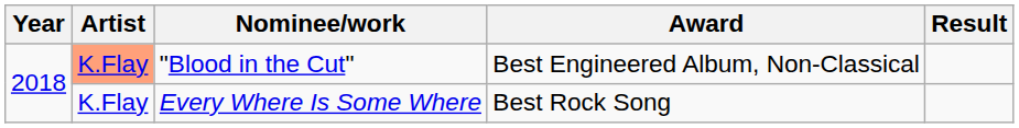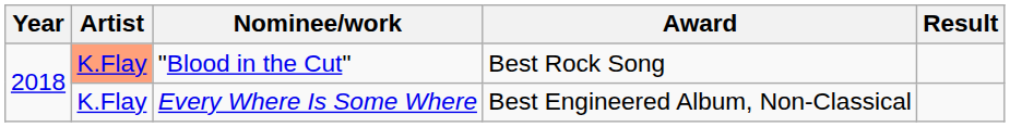"Blood in the Cut" | Award: Best Engineered Album, Non-Classical -> Best Rock Song
Every Where Is Some Where | Award: Best Rock Song -> Best Engineered Album, Non-Classical
